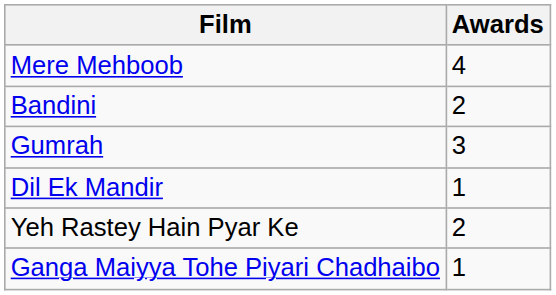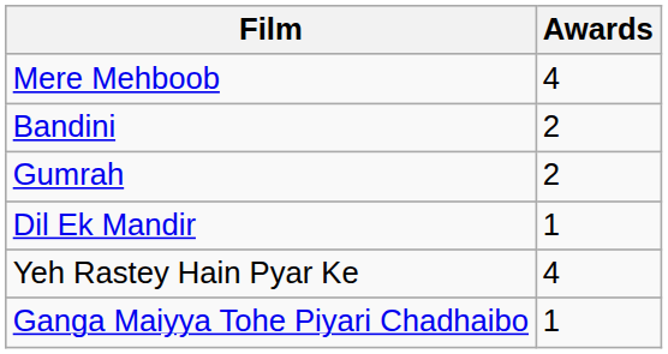Gumrah | Awards: 3 -> 2
Yeh Rastey Hain Pyar Ke | Awards: 2 -> 4
